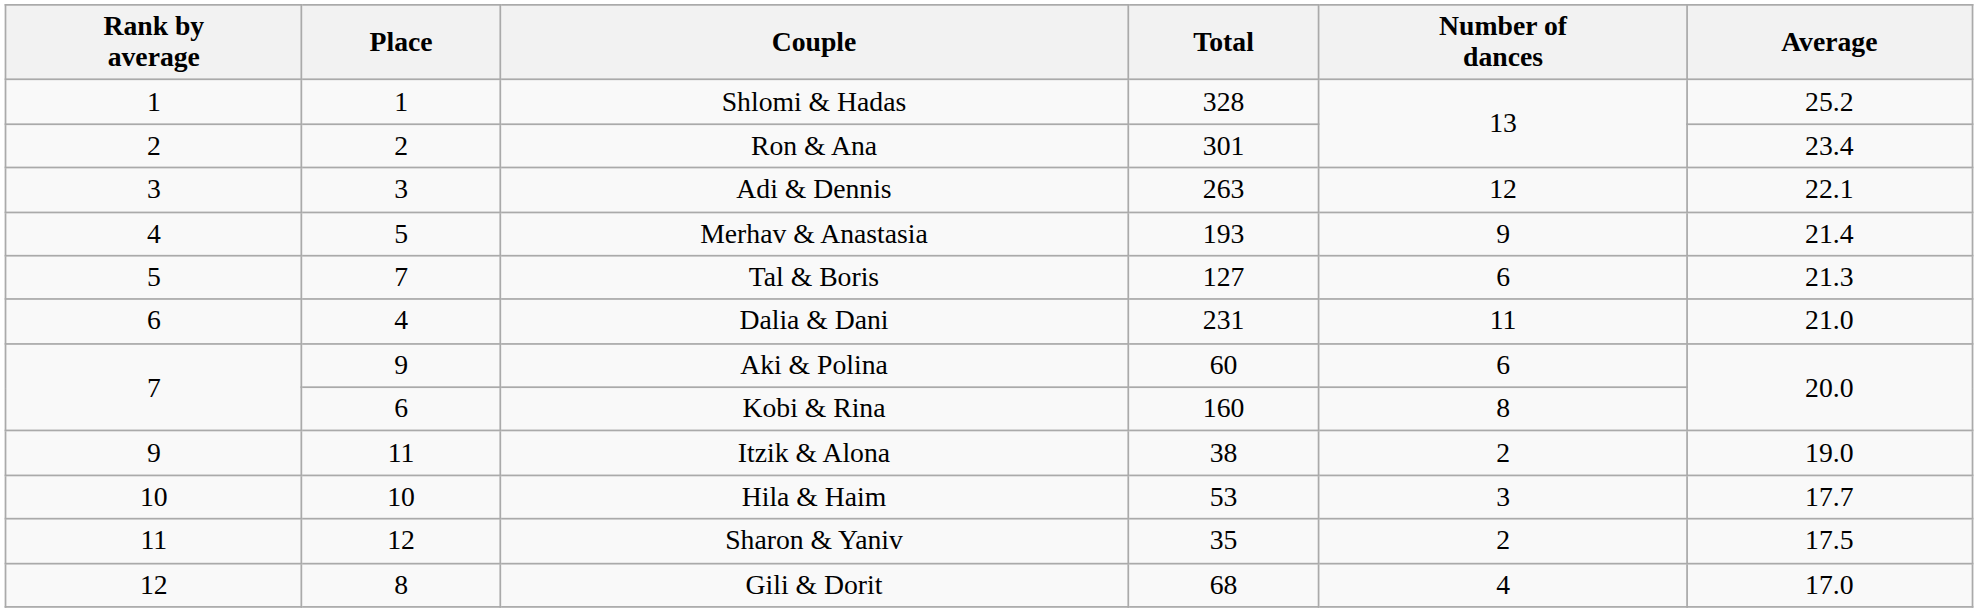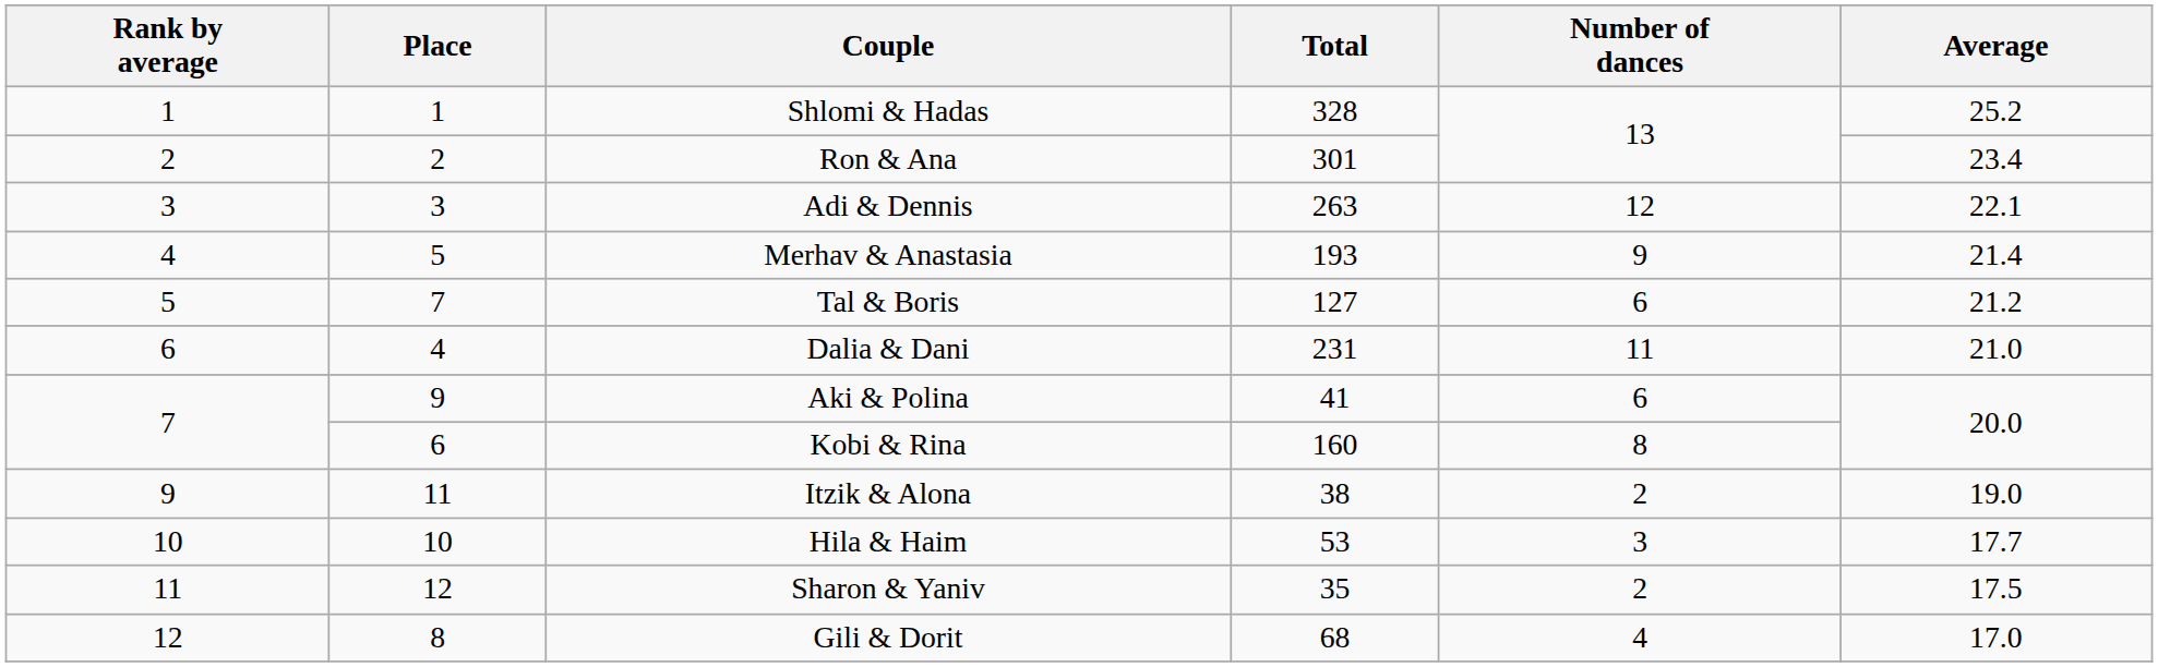Tal & Boris | Average: 21.3 -> 21.2
Aki & Polina | Total: 60 -> 41
